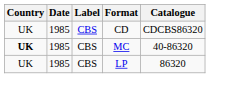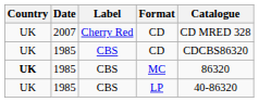+ row: UK | 2007 | Cherry Red | CD | CD MRED 328
MC | Catalogue: 40-86320 -> 86320
LP | Catalogue: 86320 -> 40-86320
